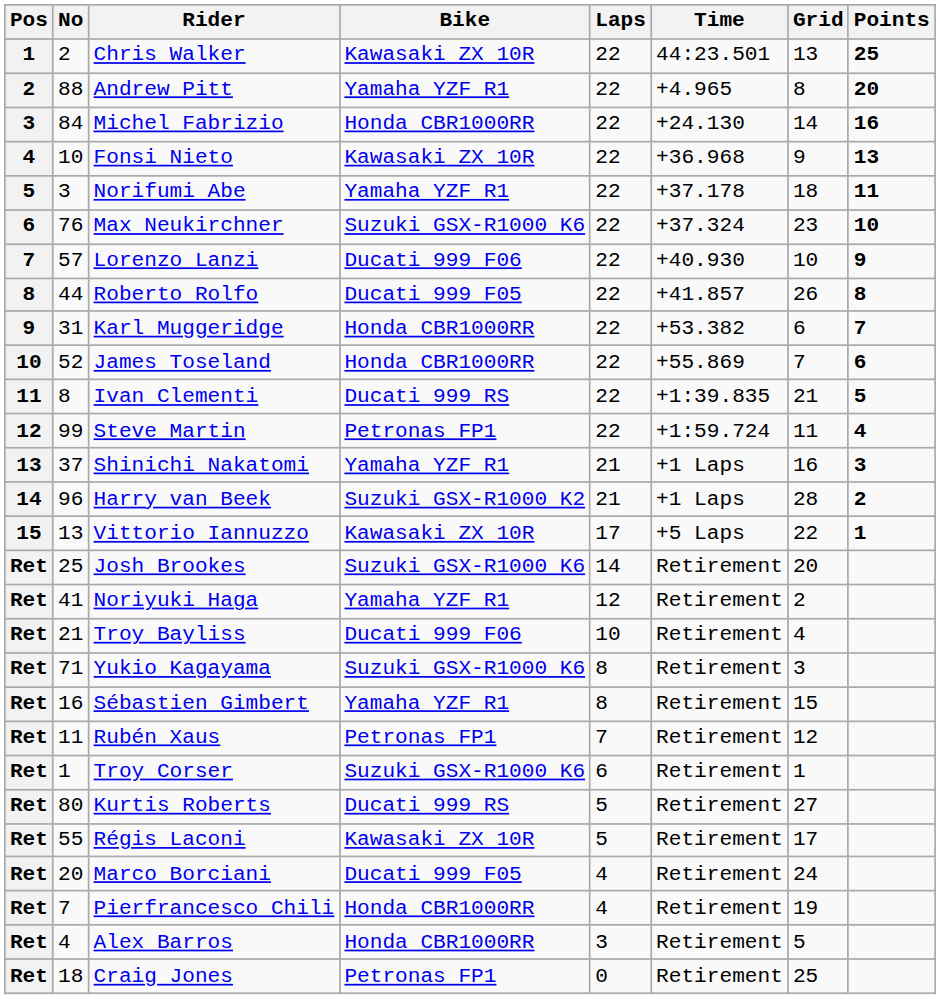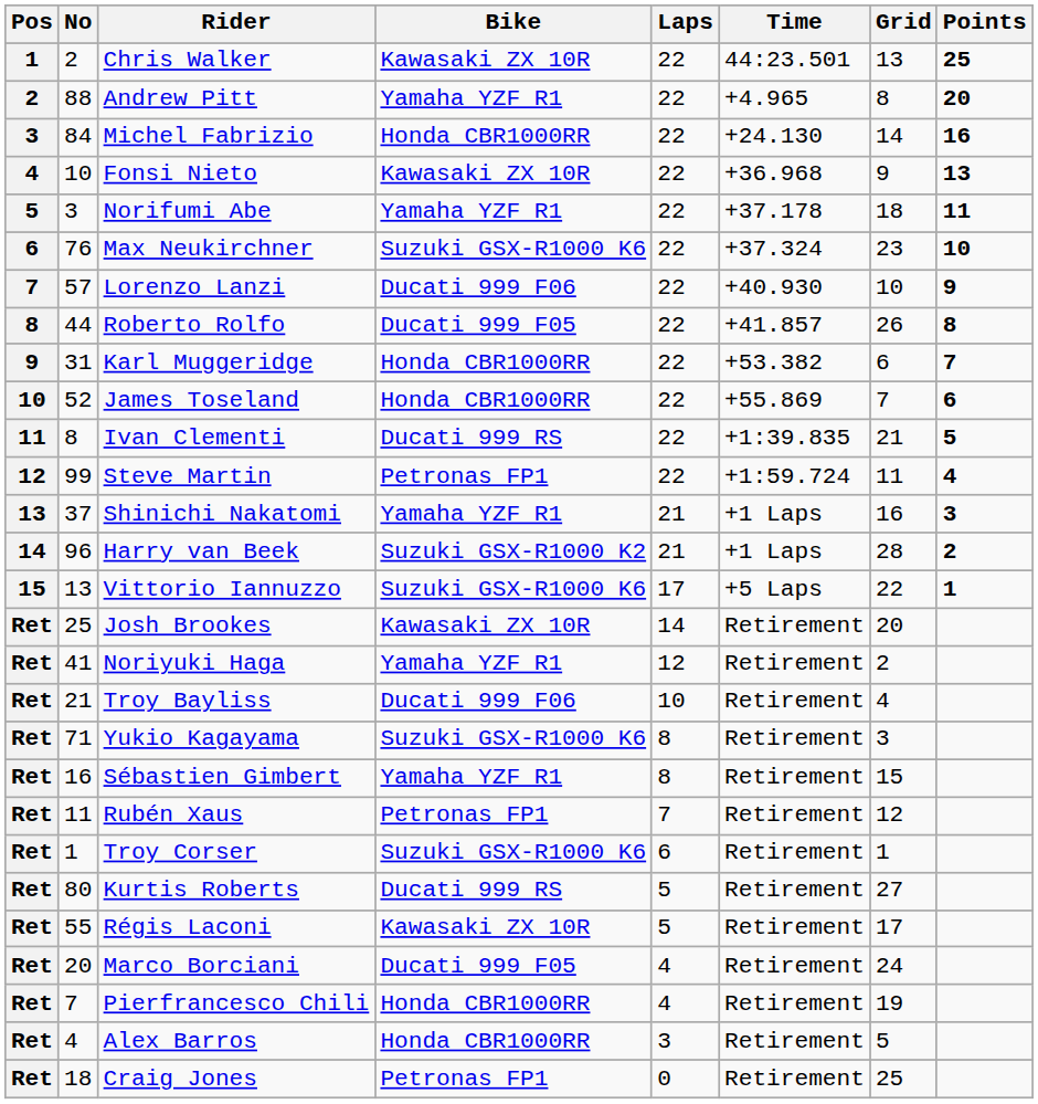Vittorio Iannuzzo | Bike: Kawasaki ZX 10R -> Suzuki GSX-R1000 K6
Josh Brookes | Bike: Suzuki GSX-R1000 K6 -> Kawasaki ZX 10R
